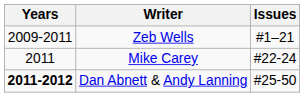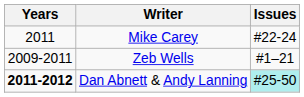rows swapped: Zeb Wells <-> Mike Carey
Dan Abnett & Andy Lanning | Issues: no background -> paleturquoise background
